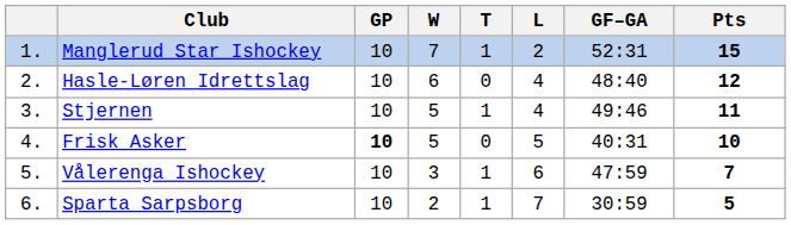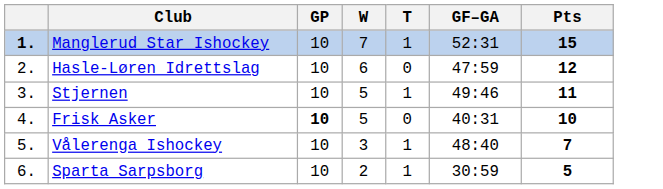- column: L | 2 | 4 | 4 | 5 | 6 | 7
Manglerud Star Ishockey | column 1: normal -> bold
Hasle-Løren Idrettslag | GF–GA: 48:40 -> 47:59
Vålerenga Ishockey | GF–GA: 47:59 -> 48:40
